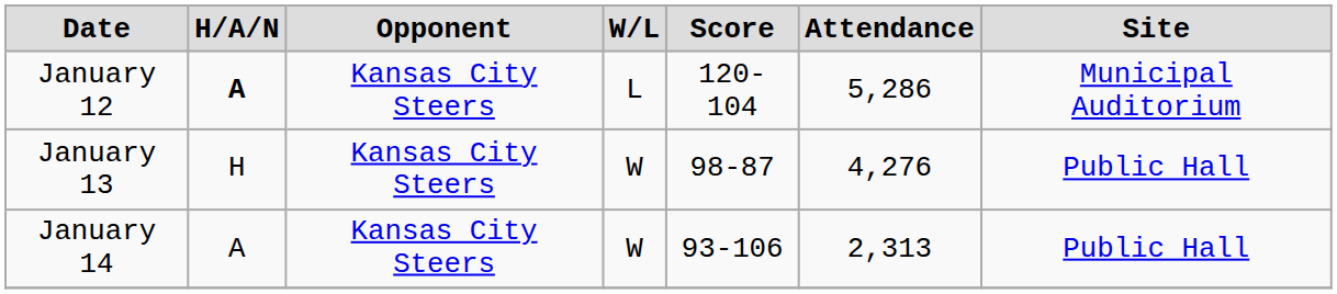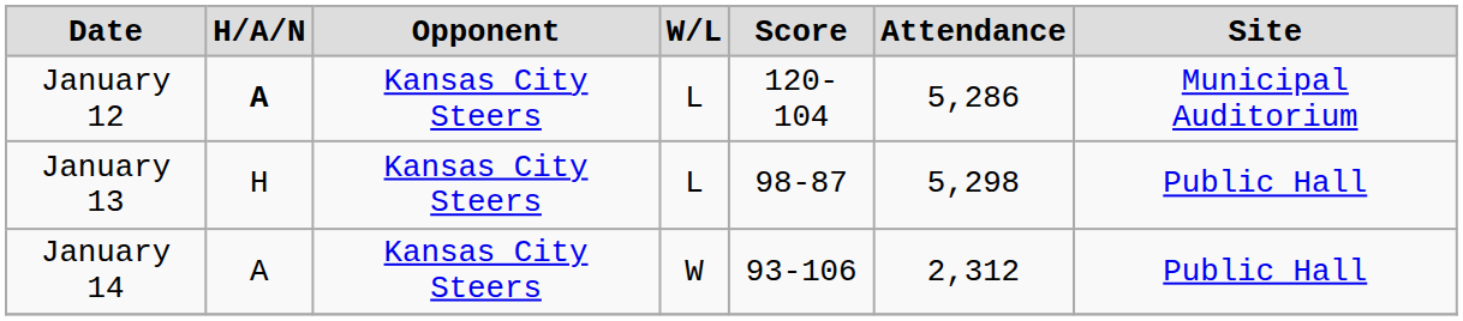January 13 | W/L: W -> L
January 13 | Attendance: 4,276 -> 5,298
January 14 | Attendance: 2,313 -> 2,312
